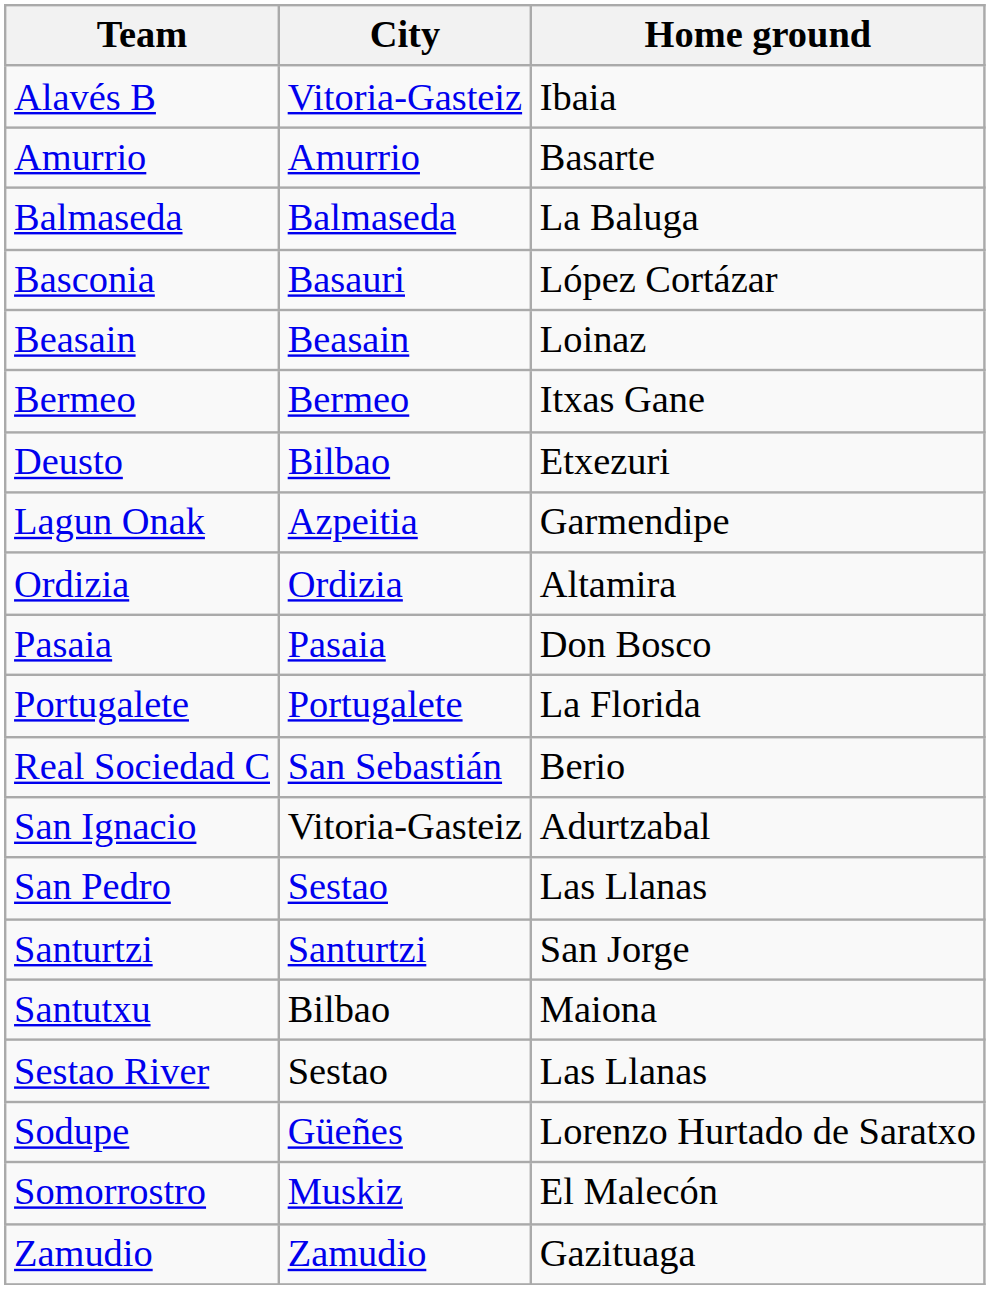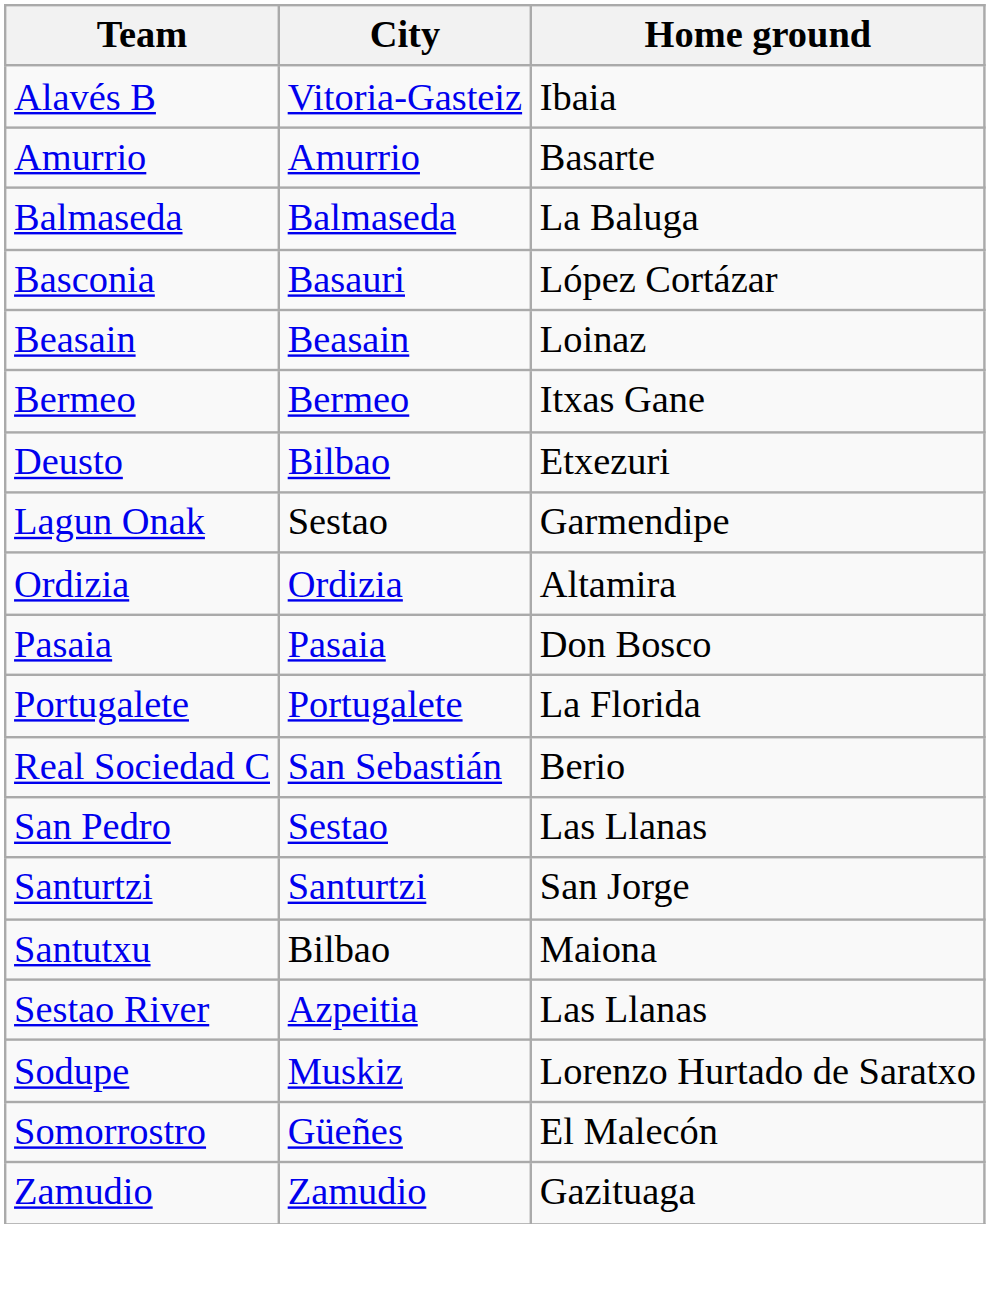Lagun Onak | City: Azpeitia -> Sestao
- row: San Ignacio | Vitoria-Gasteiz | Adurtzabal
Sestao River | City: Sestao -> Azpeitia
Sodupe | City: Güeñes -> Muskiz
Somorrostro | City: Muskiz -> Güeñes
